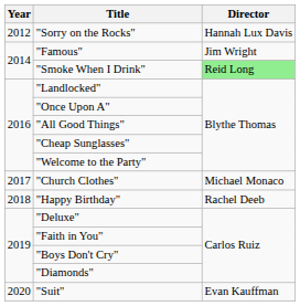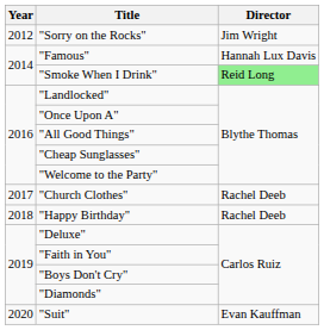"Sorry on the Rocks" | Director: Hannah Lux Davis -> Jim Wright
"Famous" | Director: Jim Wright -> Hannah Lux Davis
"Church Clothes" | Director: Michael Monaco -> Rachel Deeb
